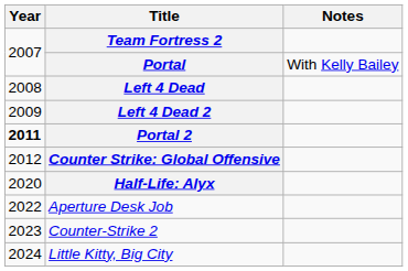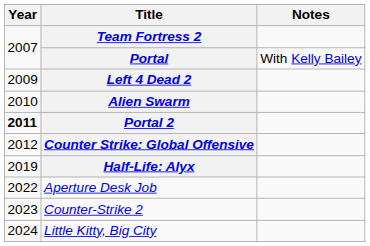- row: 2008 | Left 4 Dead
+ row: 2010 | Alien Swarm
Half-Life: Alyx | Year: 2020 -> 2019
